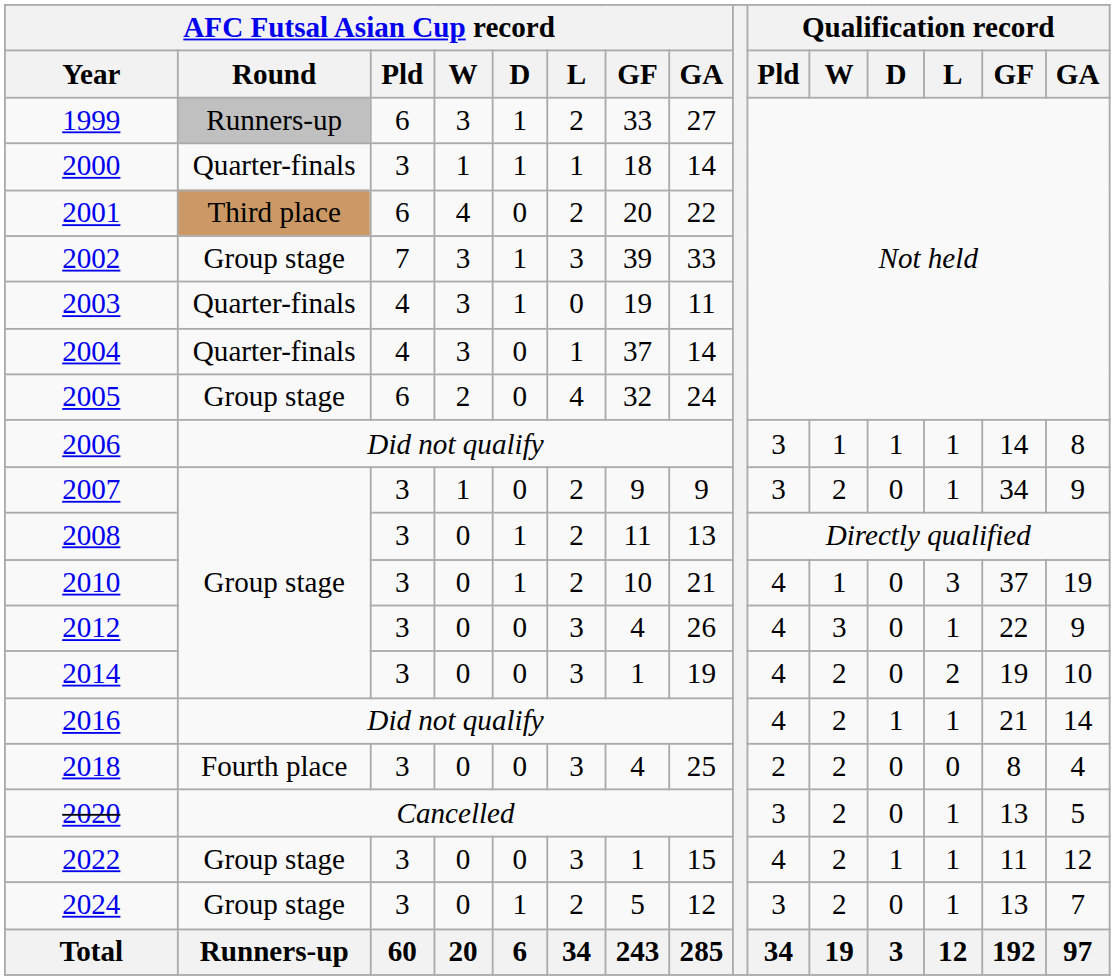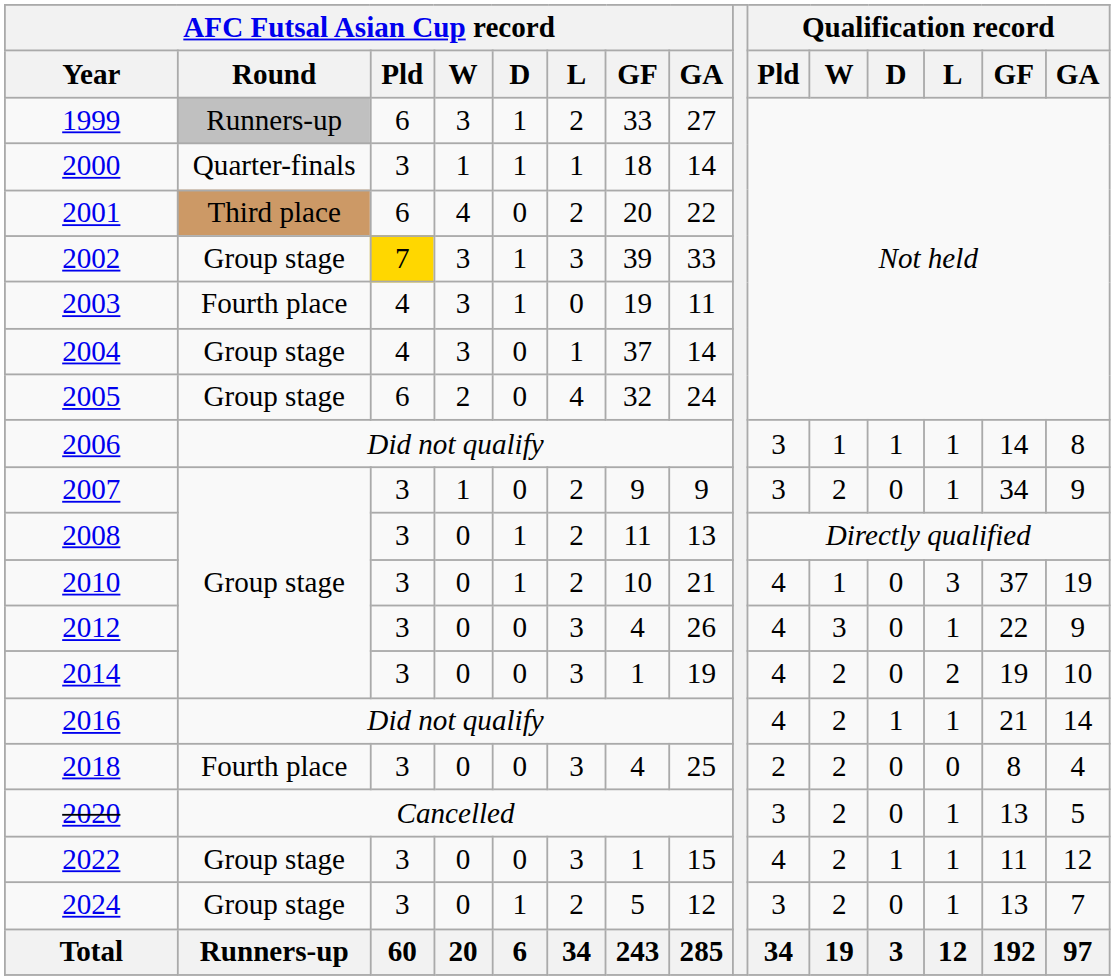2002 | AFC Futsal Asian Cup record / Pld: no background -> gold background
2003 | AFC Futsal Asian Cup record / Round: Quarter-finals -> Fourth place
2004 | AFC Futsal Asian Cup record / Round: Quarter-finals -> Group stage
